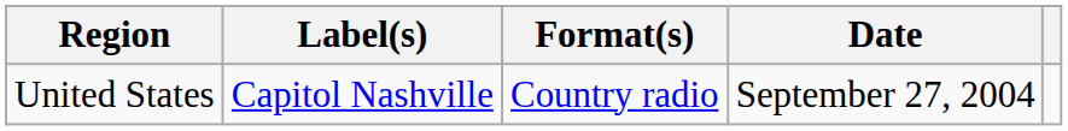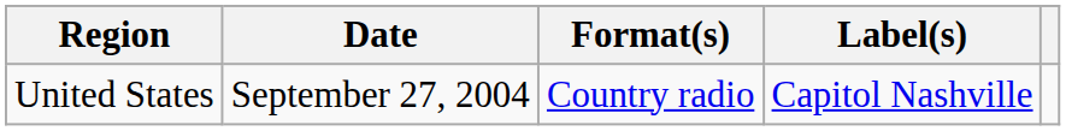columns swapped: Date <-> Label(s)
